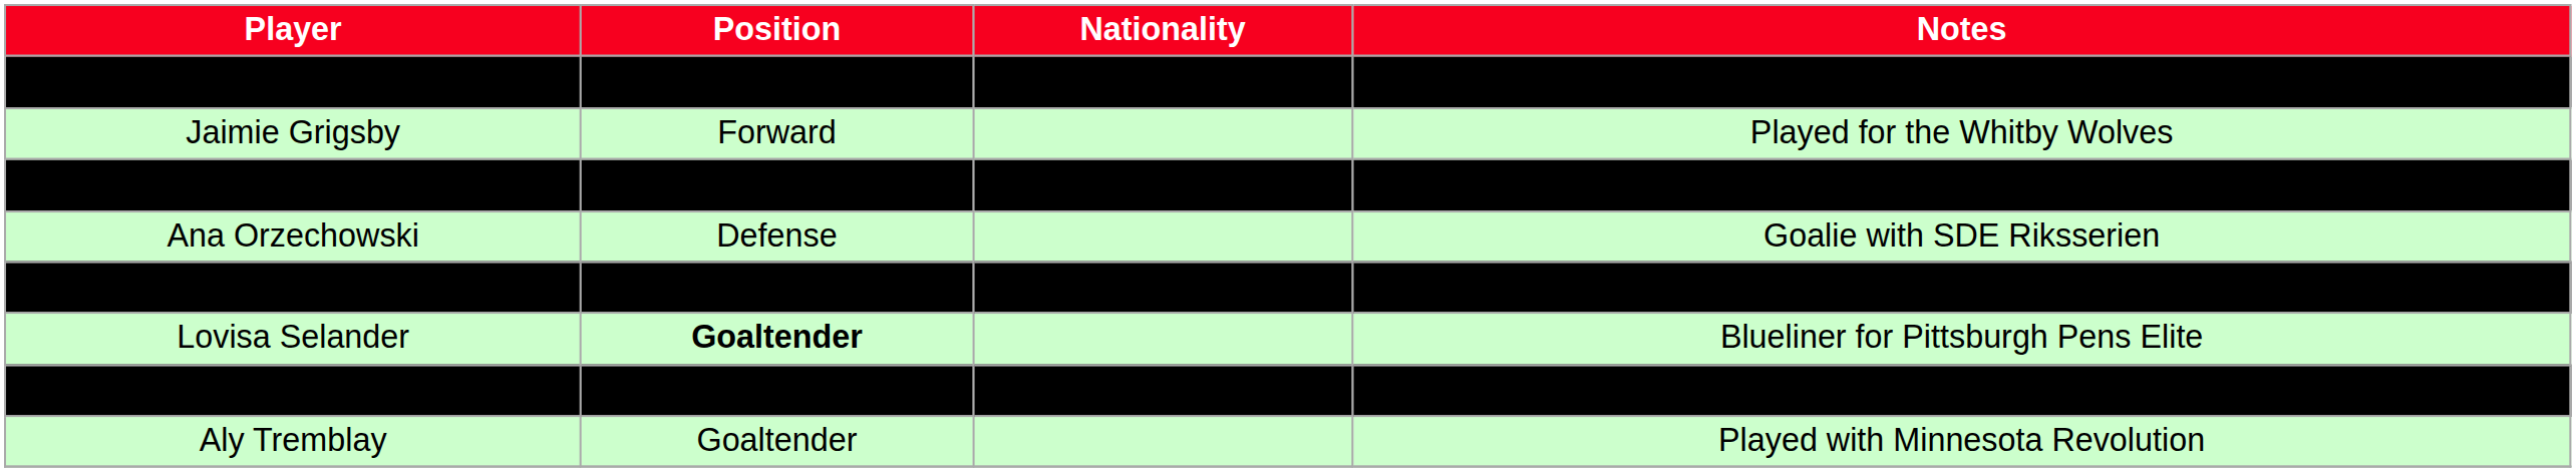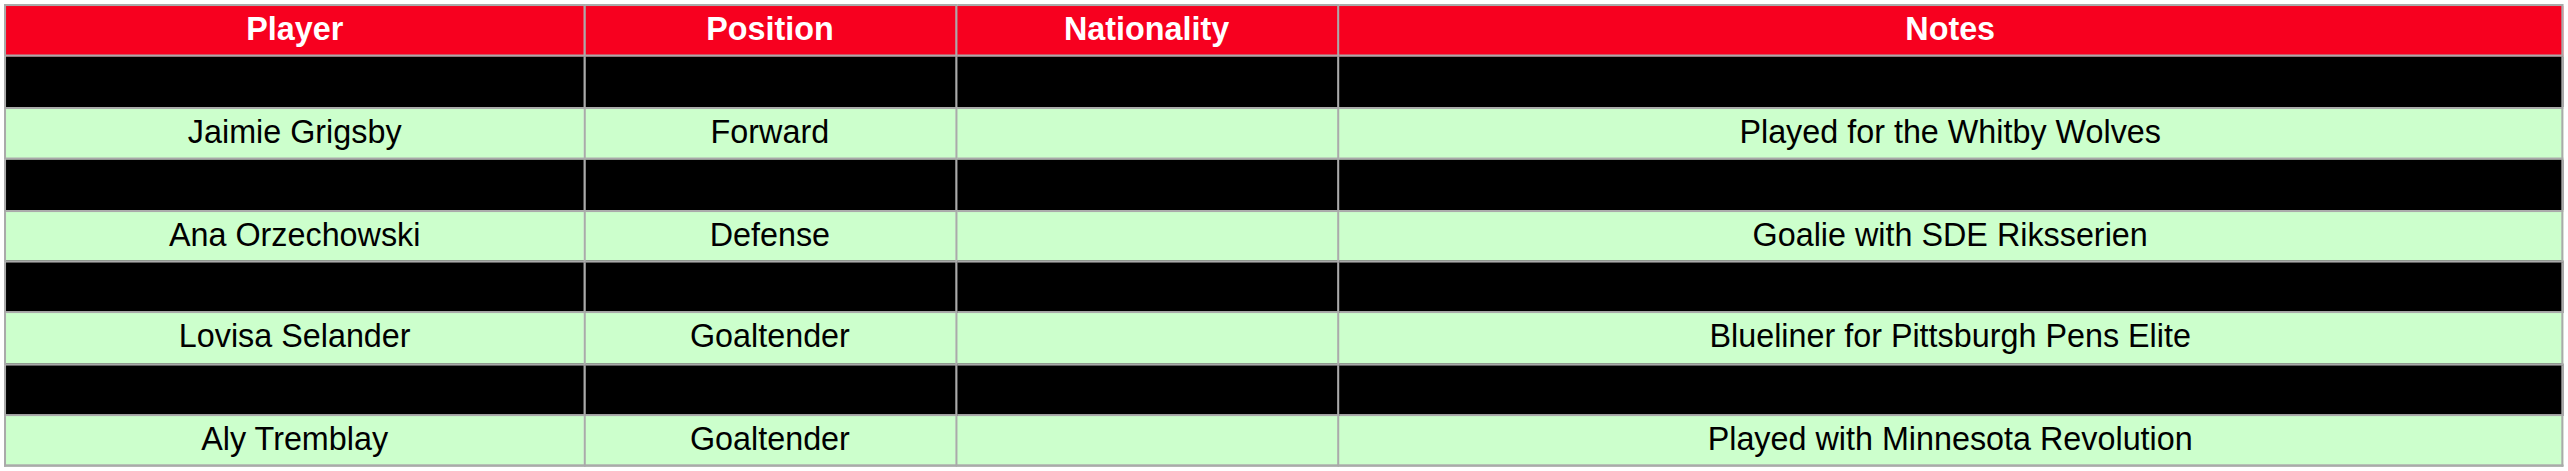Taylor Schwalbe | Position: Forward -> Goaltender
Lovisa Selander | Position: bold -> normal
Makenna Thomas | Position: Forward -> Goaltender
